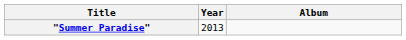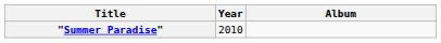"Summer Paradise" | Year: 2013 -> 2010
